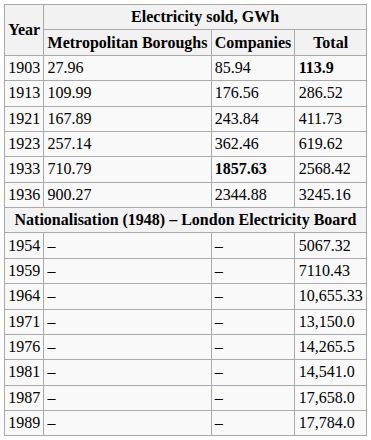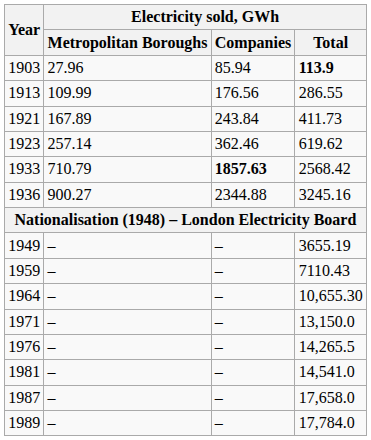1913 | Electricity sold, GWh / Total: 286.52 -> 286.55
+ row: 1949 | – | – | 3655.19
- row: 1954 | – | – | 5067.32
1964 | Electricity sold, GWh / Total: 10,655.33 -> 10,655.30
